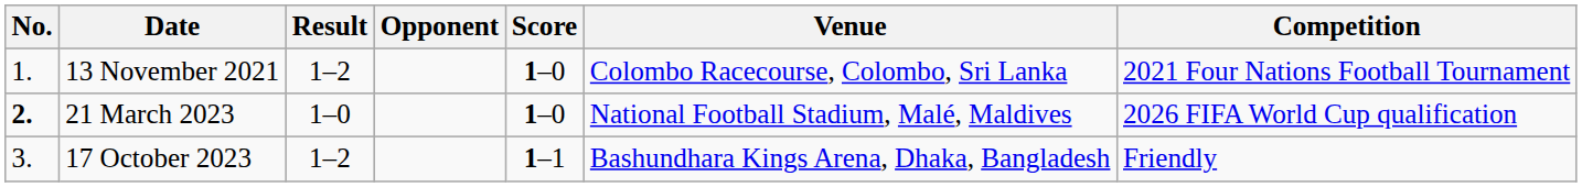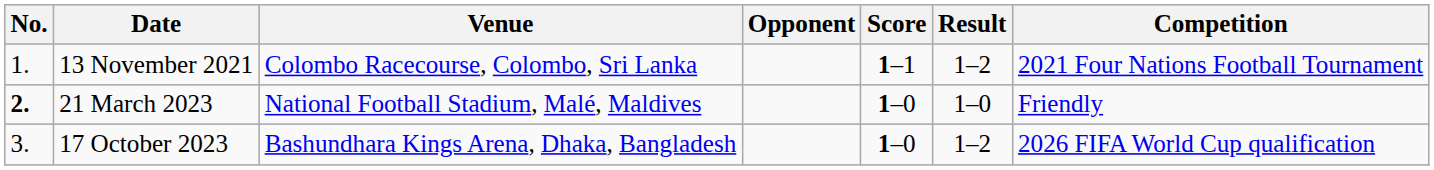columns swapped: Venue <-> Result
13 November 2021 | Score: 1–0 -> 1–1
21 March 2023 | Competition: 2026 FIFA World Cup qualification -> Friendly
17 October 2023 | Score: 1–1 -> 1–0
17 October 2023 | Competition: Friendly -> 2026 FIFA World Cup qualification
